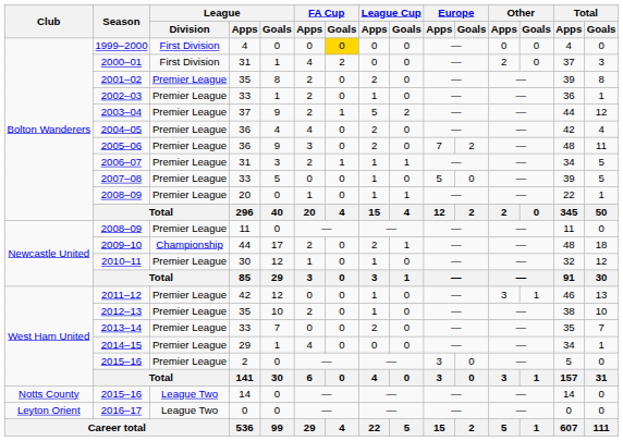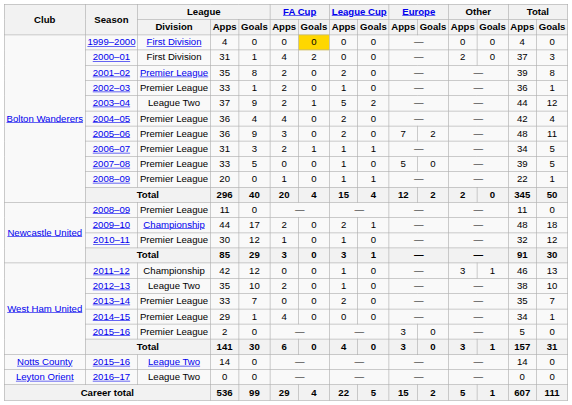2003–04 | League / Division: Premier League -> League Two
2011–12 | League / Division: Premier League -> Championship
2012–13 | League / Division: Premier League -> League Two
